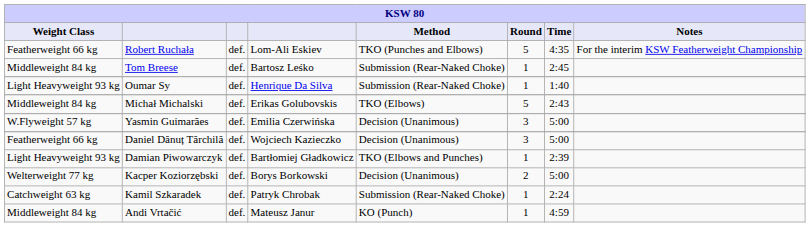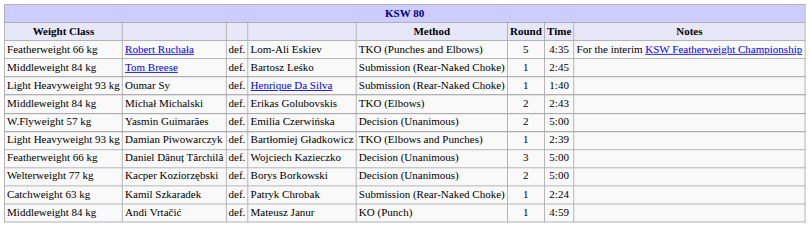Michał Michalski | Round: 5 -> 2
Yasmin Guimarães | Round: 3 -> 2
rows swapped: Daniel Dănuț Tărchilă <-> Damian Piwowarczyk
